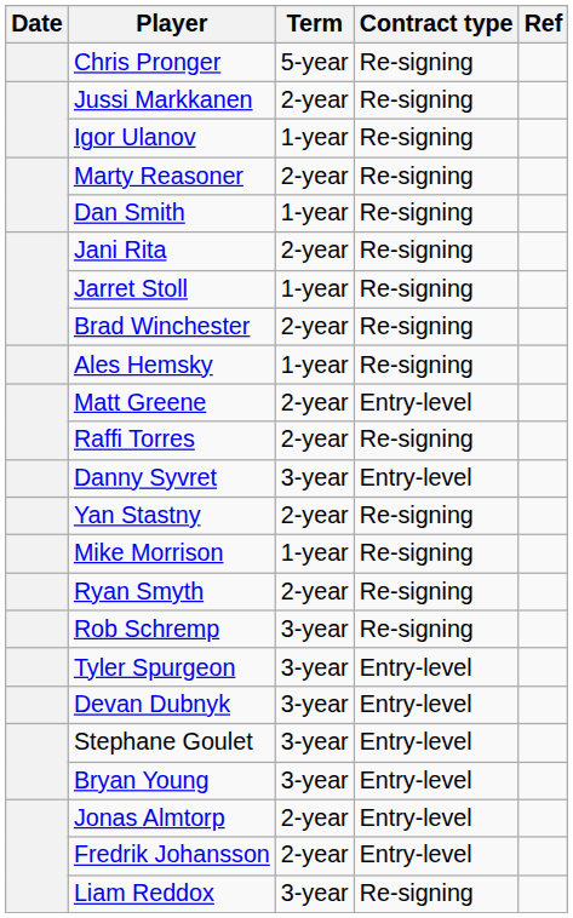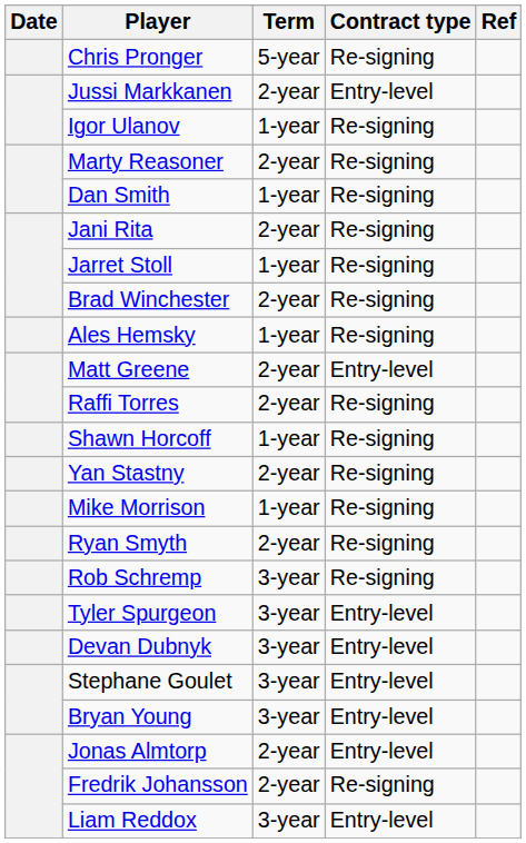Jussi Markkanen | Contract type: Re-signing -> Entry-level
+ row: Shawn Horcoff | 1-year | Re-signing
- row: Danny Syvret | 3-year | Entry-level
Fredrik Johansson | Contract type: Entry-level -> Re-signing
Liam Reddox | Contract type: Re-signing -> Entry-level
